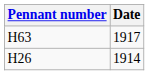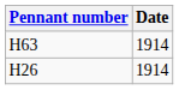H63 | Date: 1917 -> 1914
